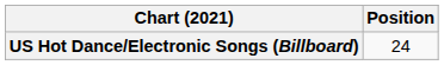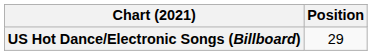US Hot Dance/Electronic Songs (Billboard) | Position: 24 -> 29
